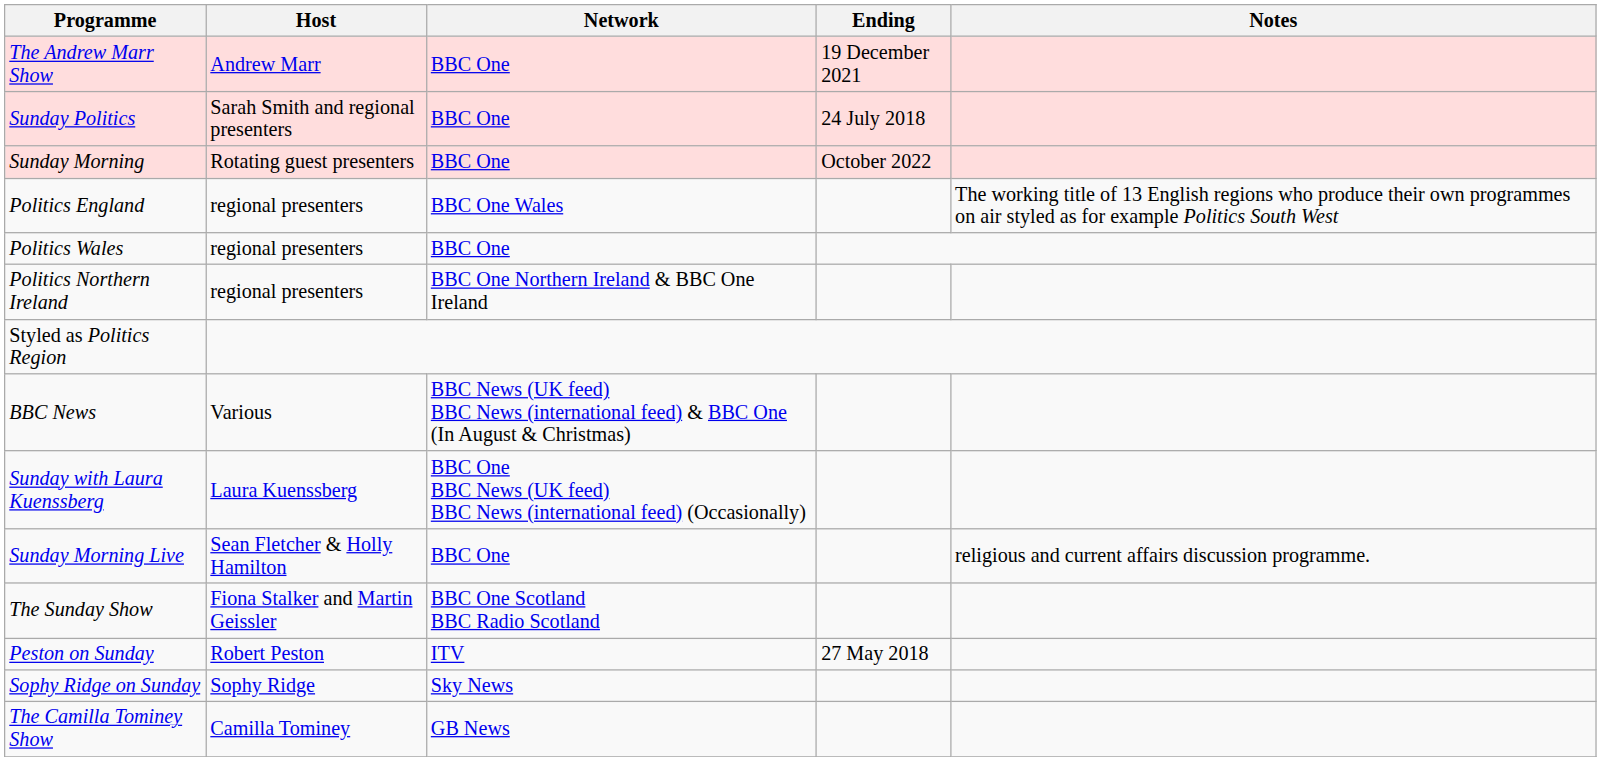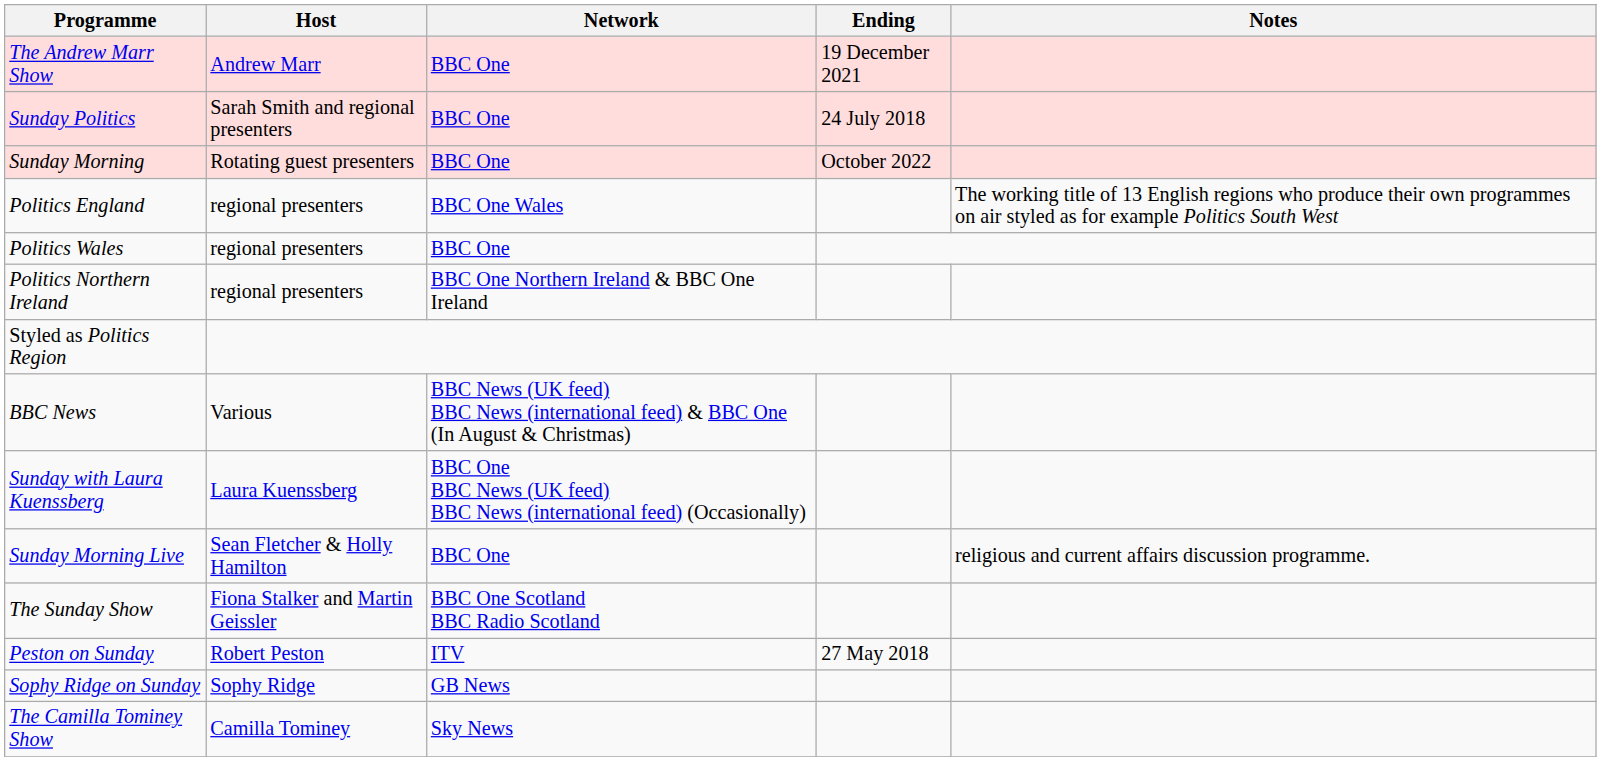Sophy Ridge on Sunday | Network: Sky News -> GB News
The Camilla Tominey Show | Network: GB News -> Sky News
